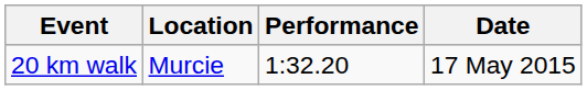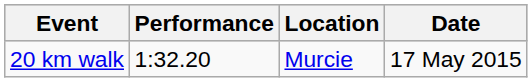columns swapped: Performance <-> Location
